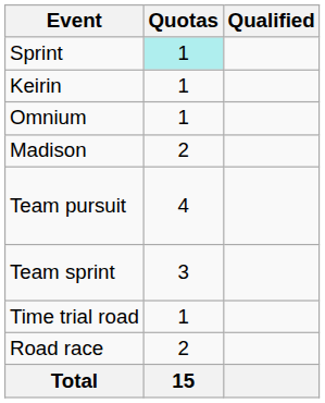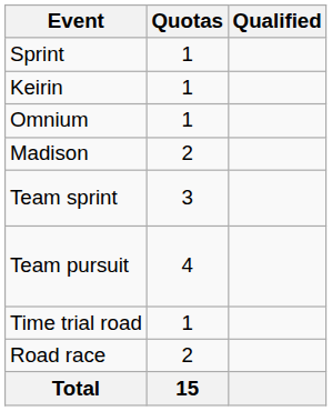Sprint | Quotas: paleturquoise background -> no background
rows swapped: Team pursuit <-> Team sprint
